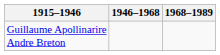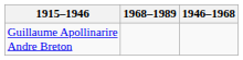columns swapped: 1946–1968 <-> 1968–1989
